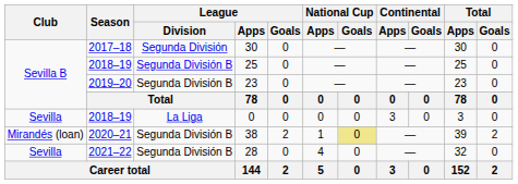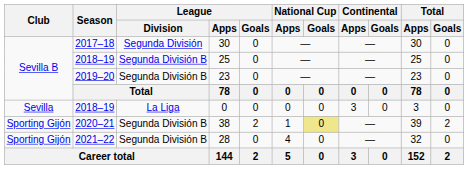38 | Club: Mirandés (loan) -> Sporting Gijón
28 | Club: Sevilla -> Sporting Gijón
